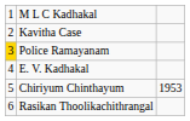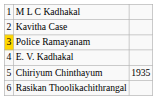Chiriyum Chinthayum | column 3: 1953 -> 1935
